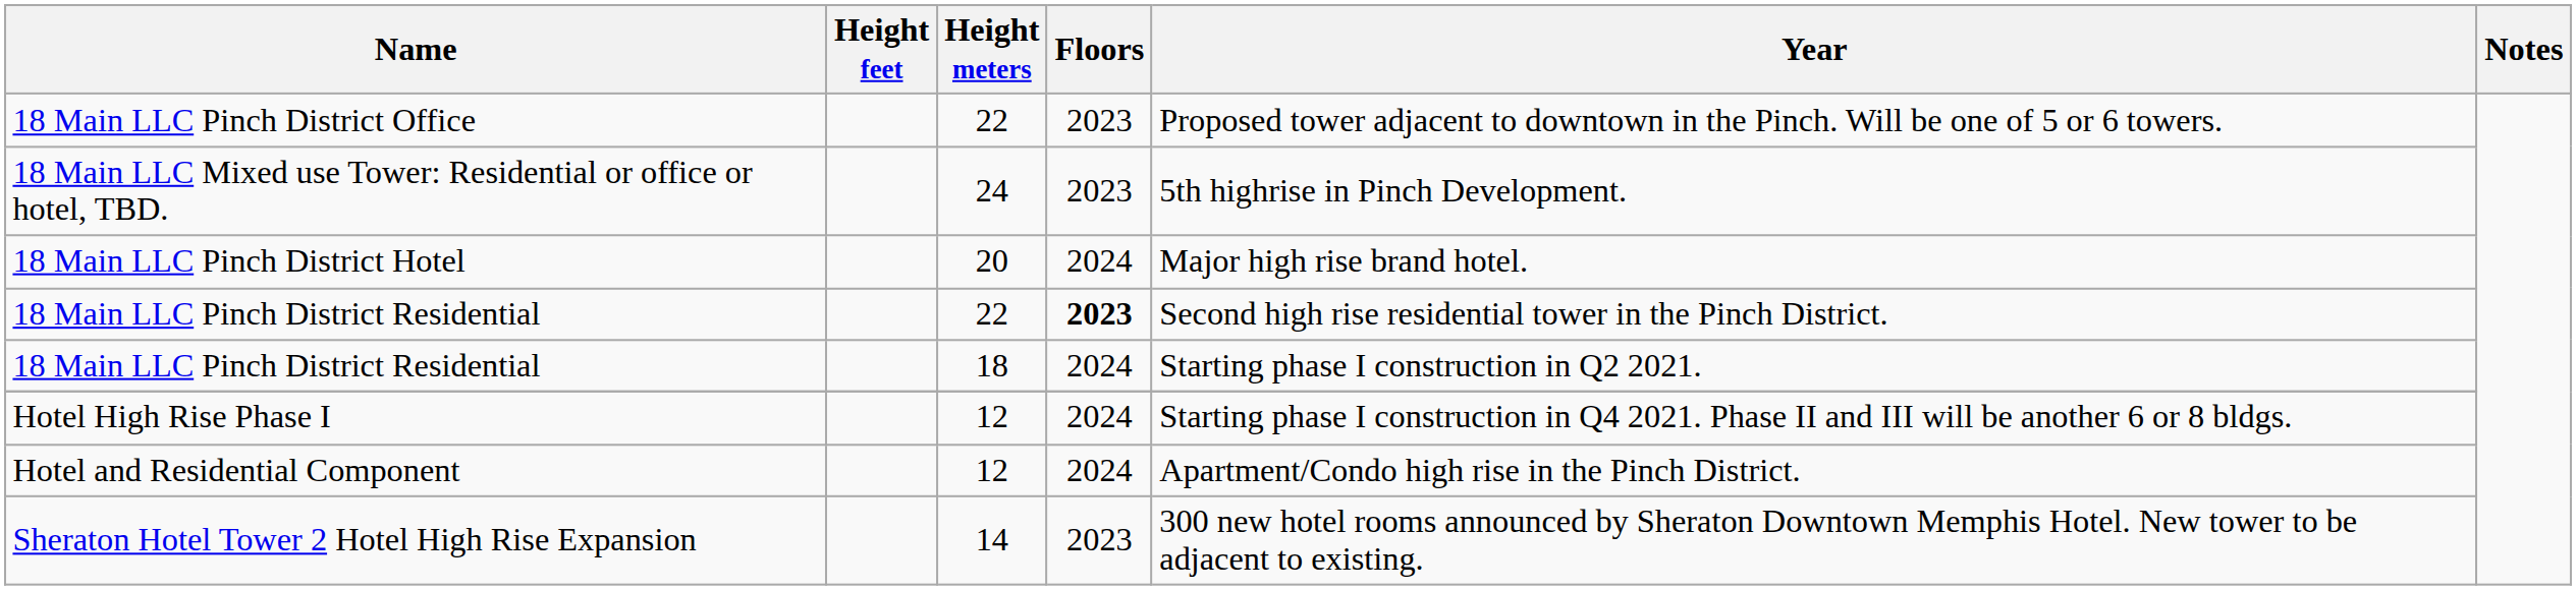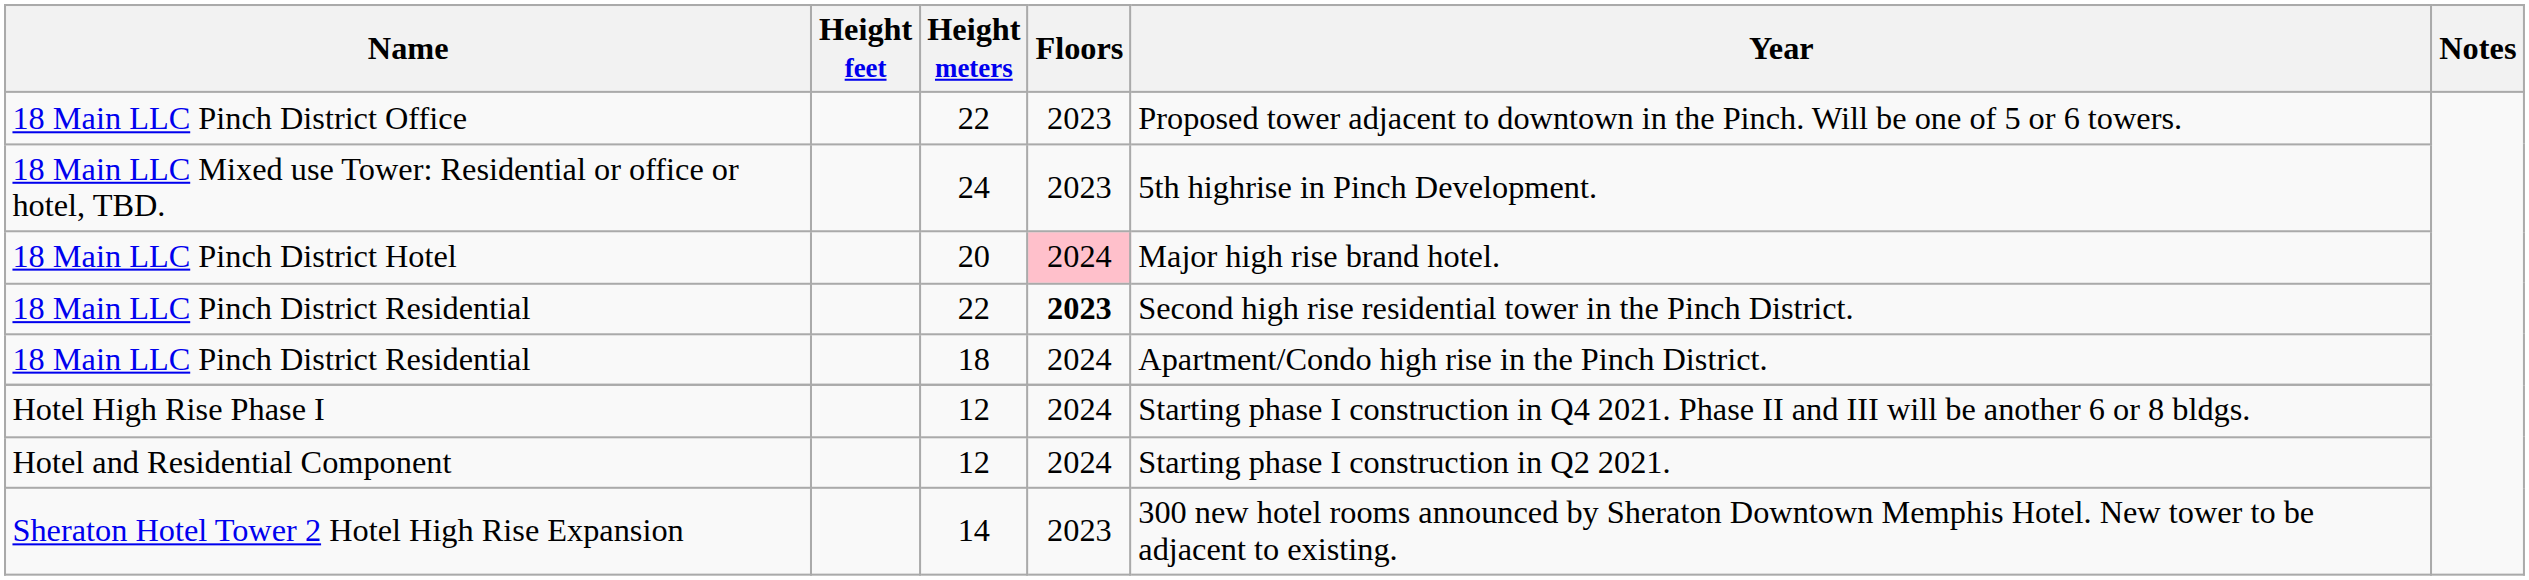18 Main LLC Pinch District Hotel | Floors: no background -> pink background
18 Main LLC Pinch District Residential / 18 | Year: Starting phase I construction in Q2 2021. -> Apartment/Condo high rise in the Pinch District.
Hotel and Residential Component | Year: Apartment/Condo high rise in the Pinch District. -> Starting phase I construction in Q2 2021.
